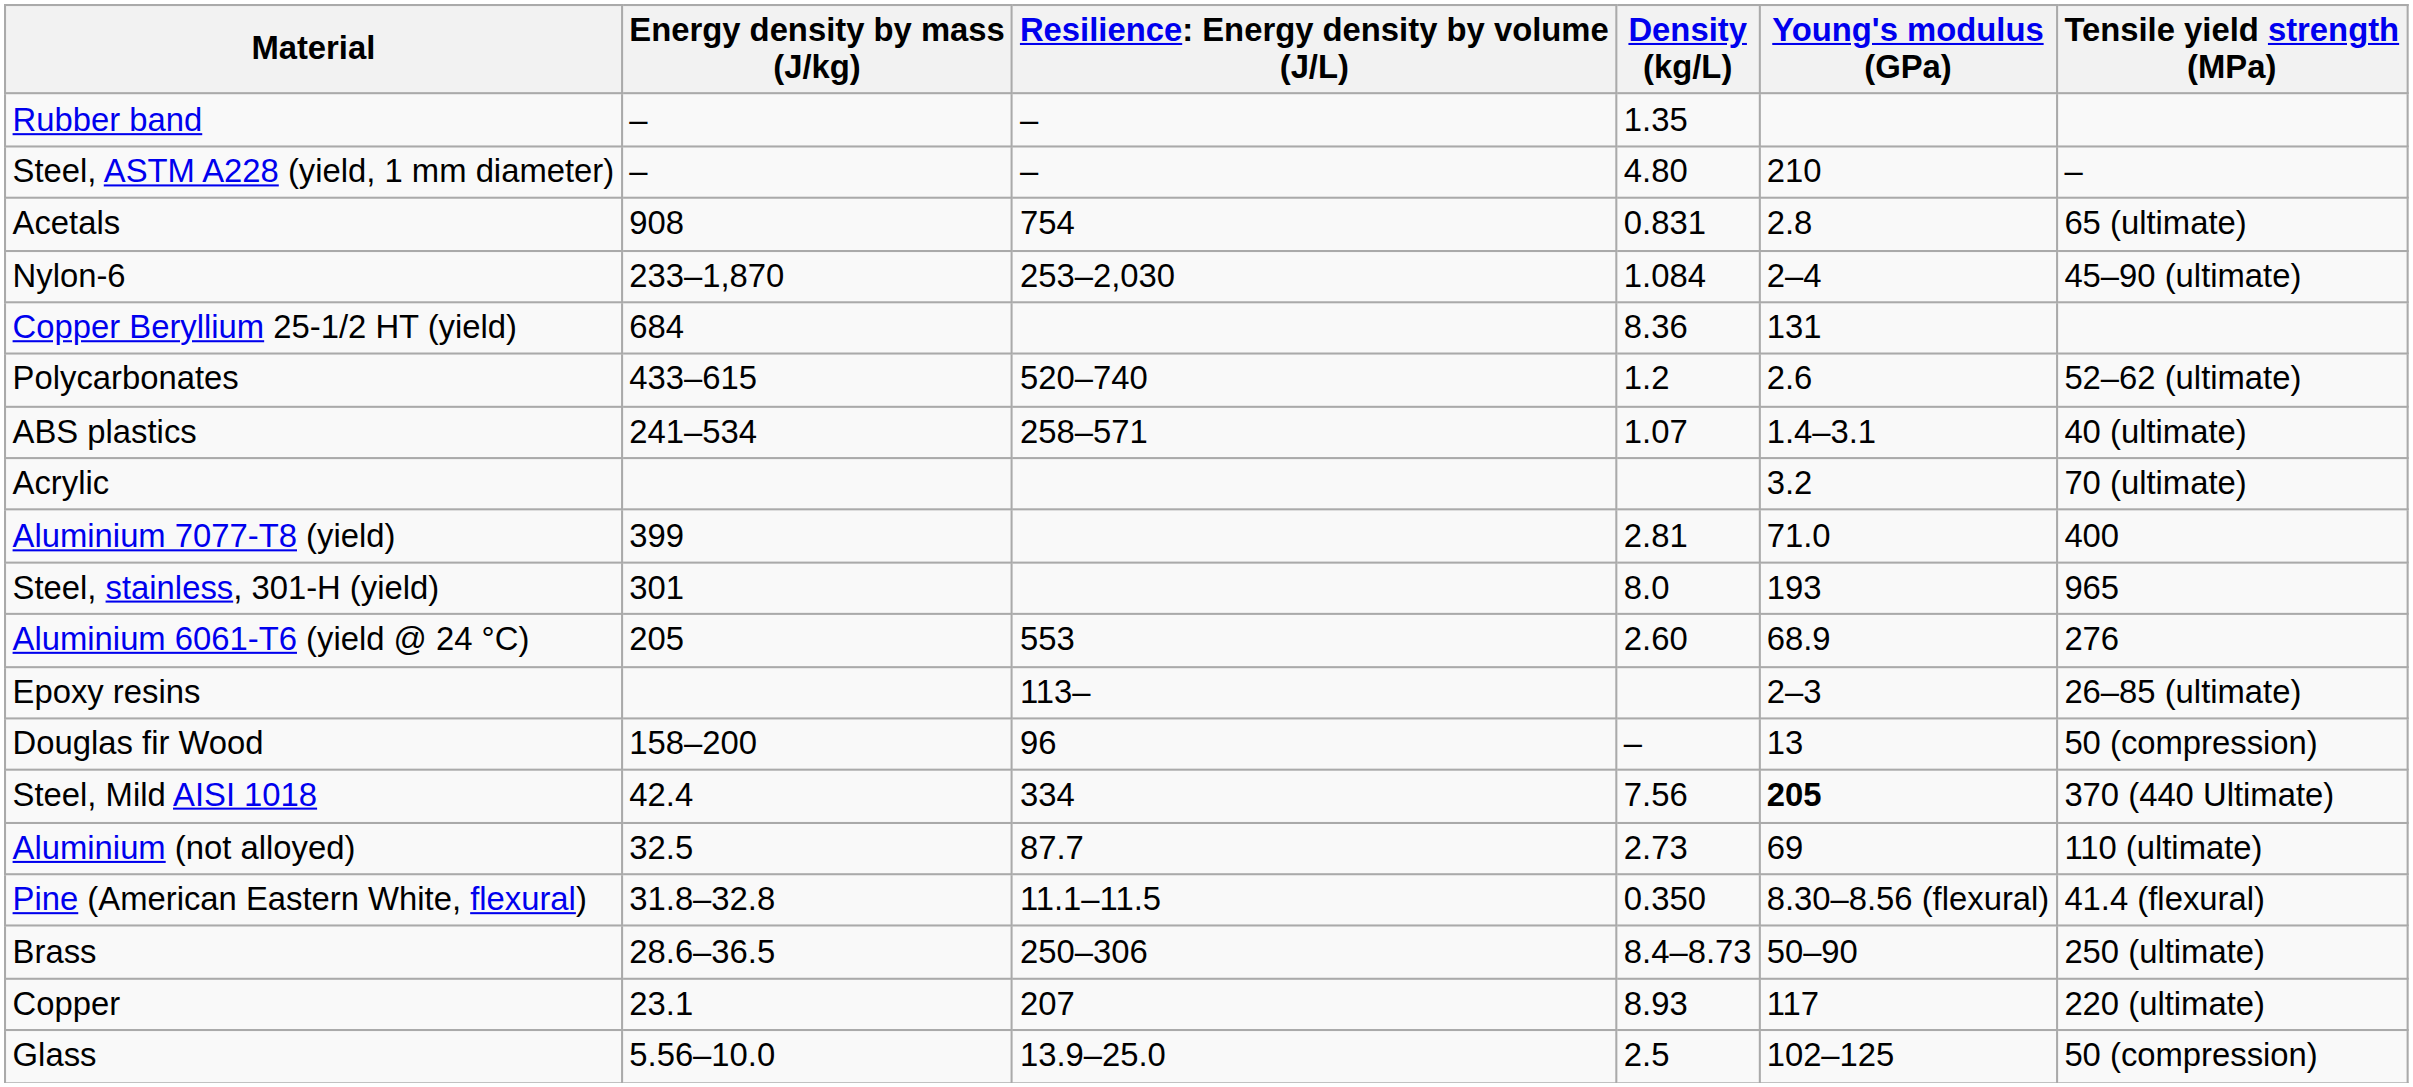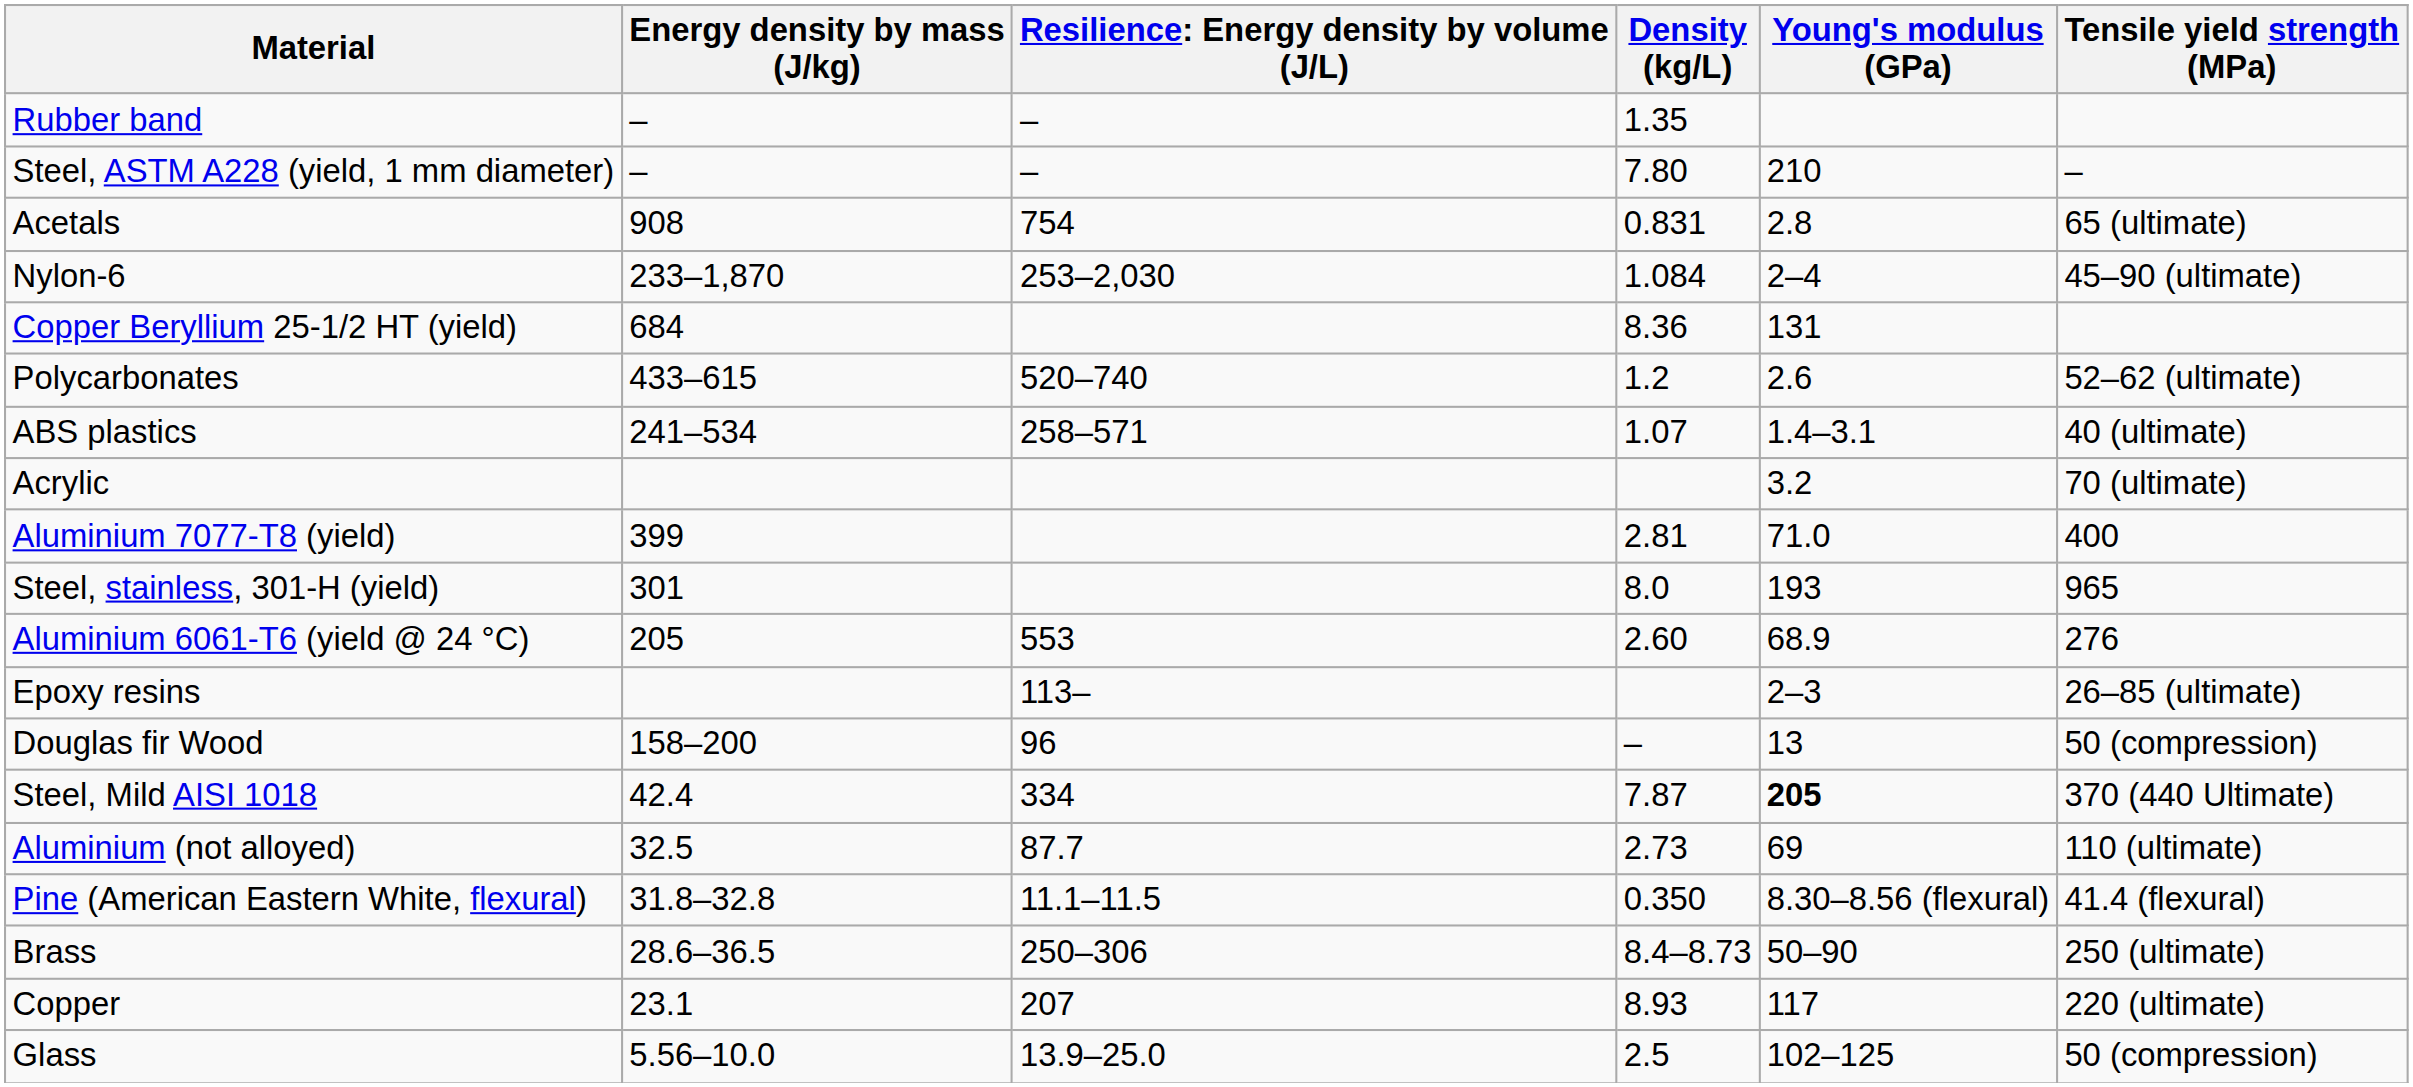Steel, ASTM A228 (yield, 1 mm diameter) | Density (kg/L): 4.80 -> 7.80
Steel, Mild AISI 1018 | Density (kg/L): 7.56 -> 7.87
